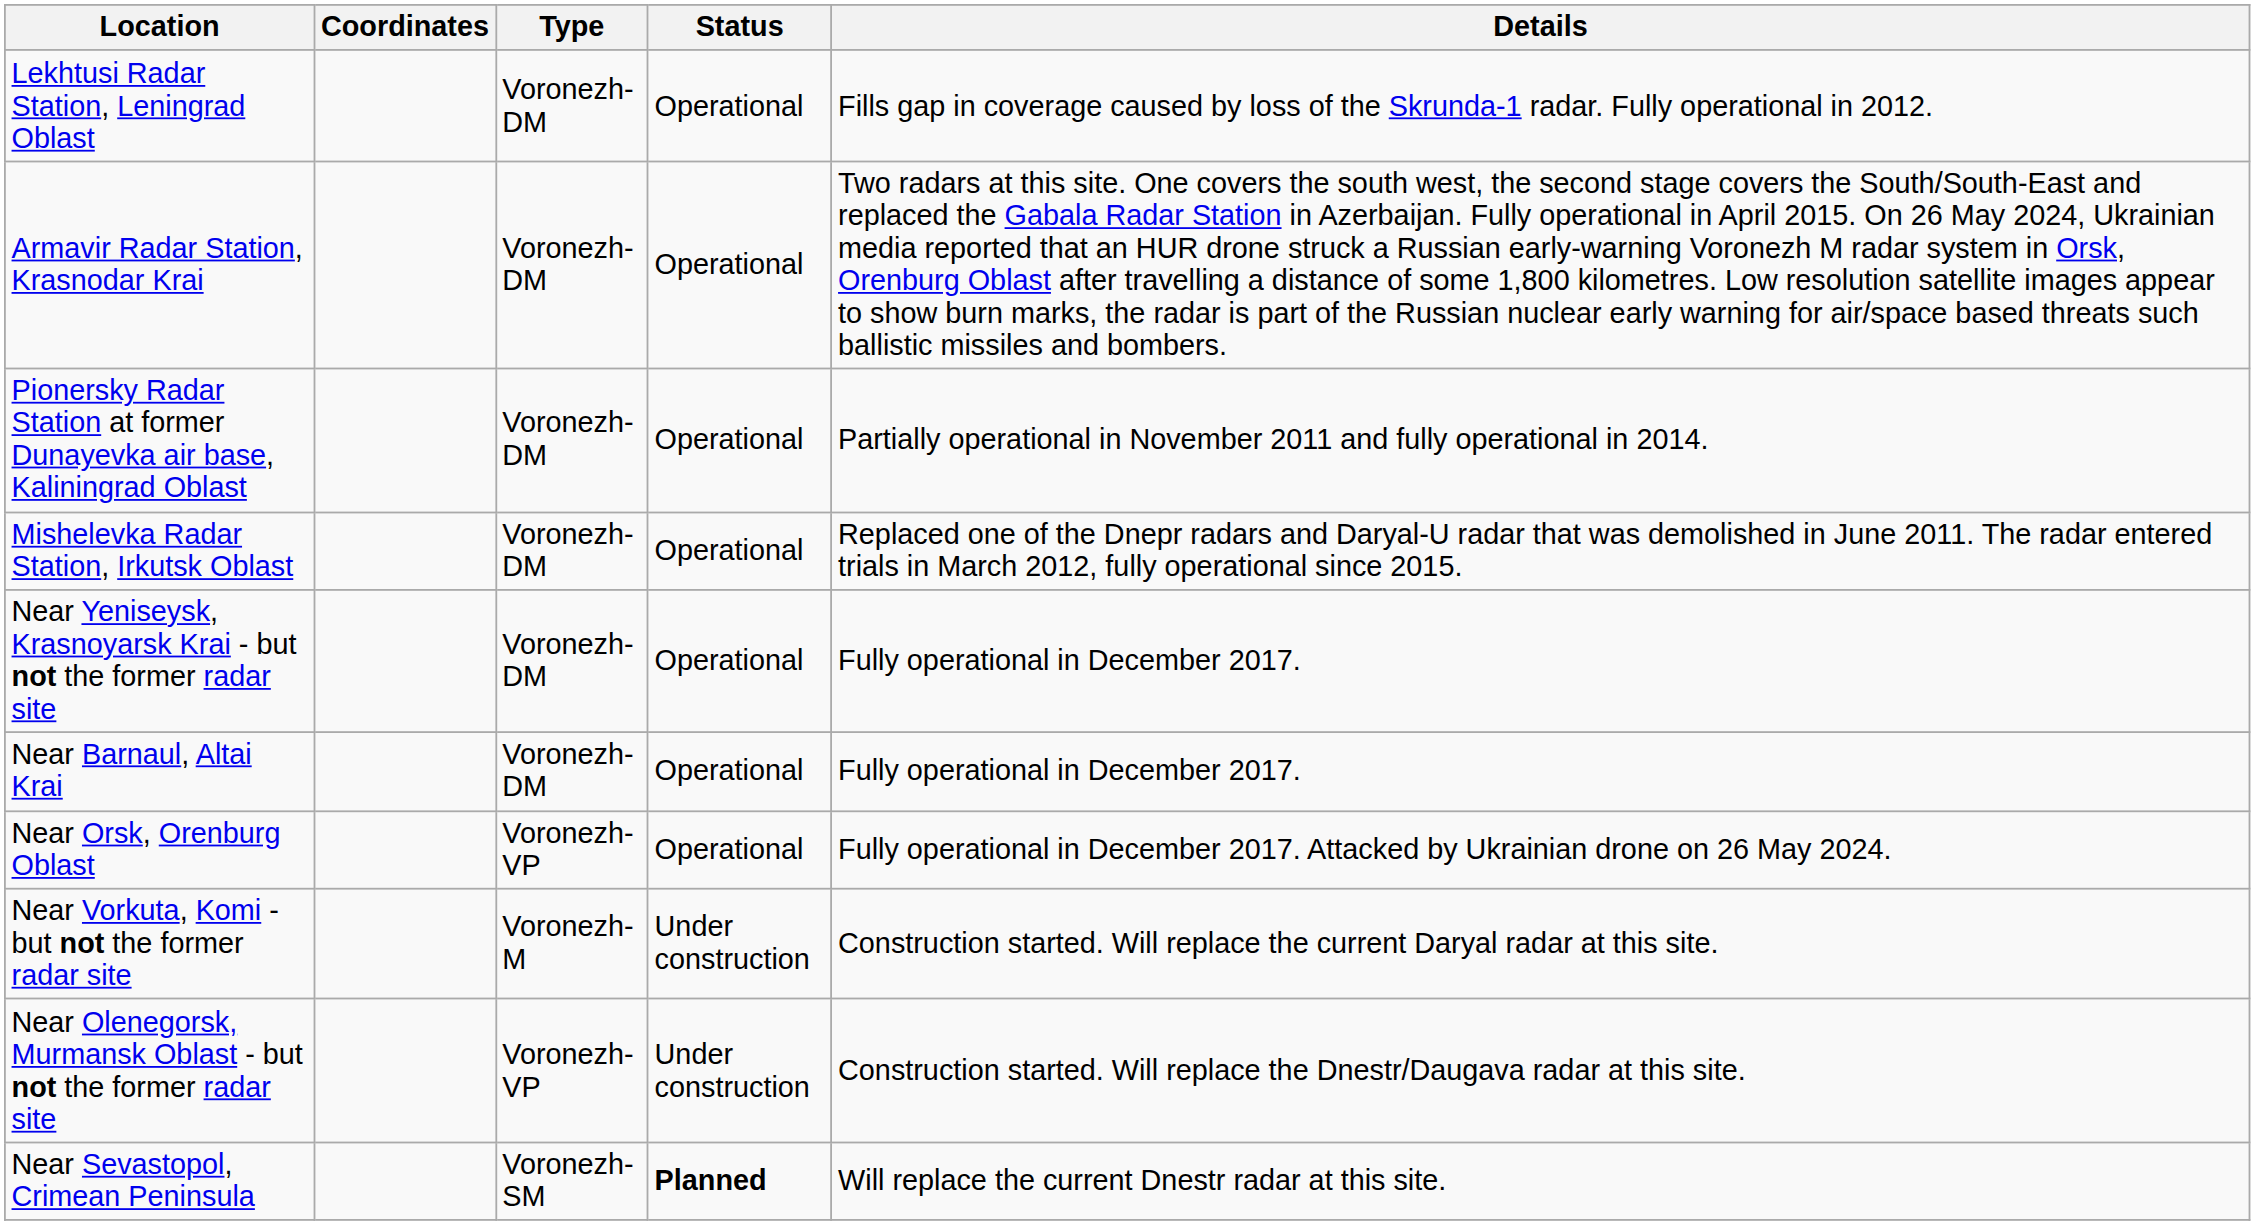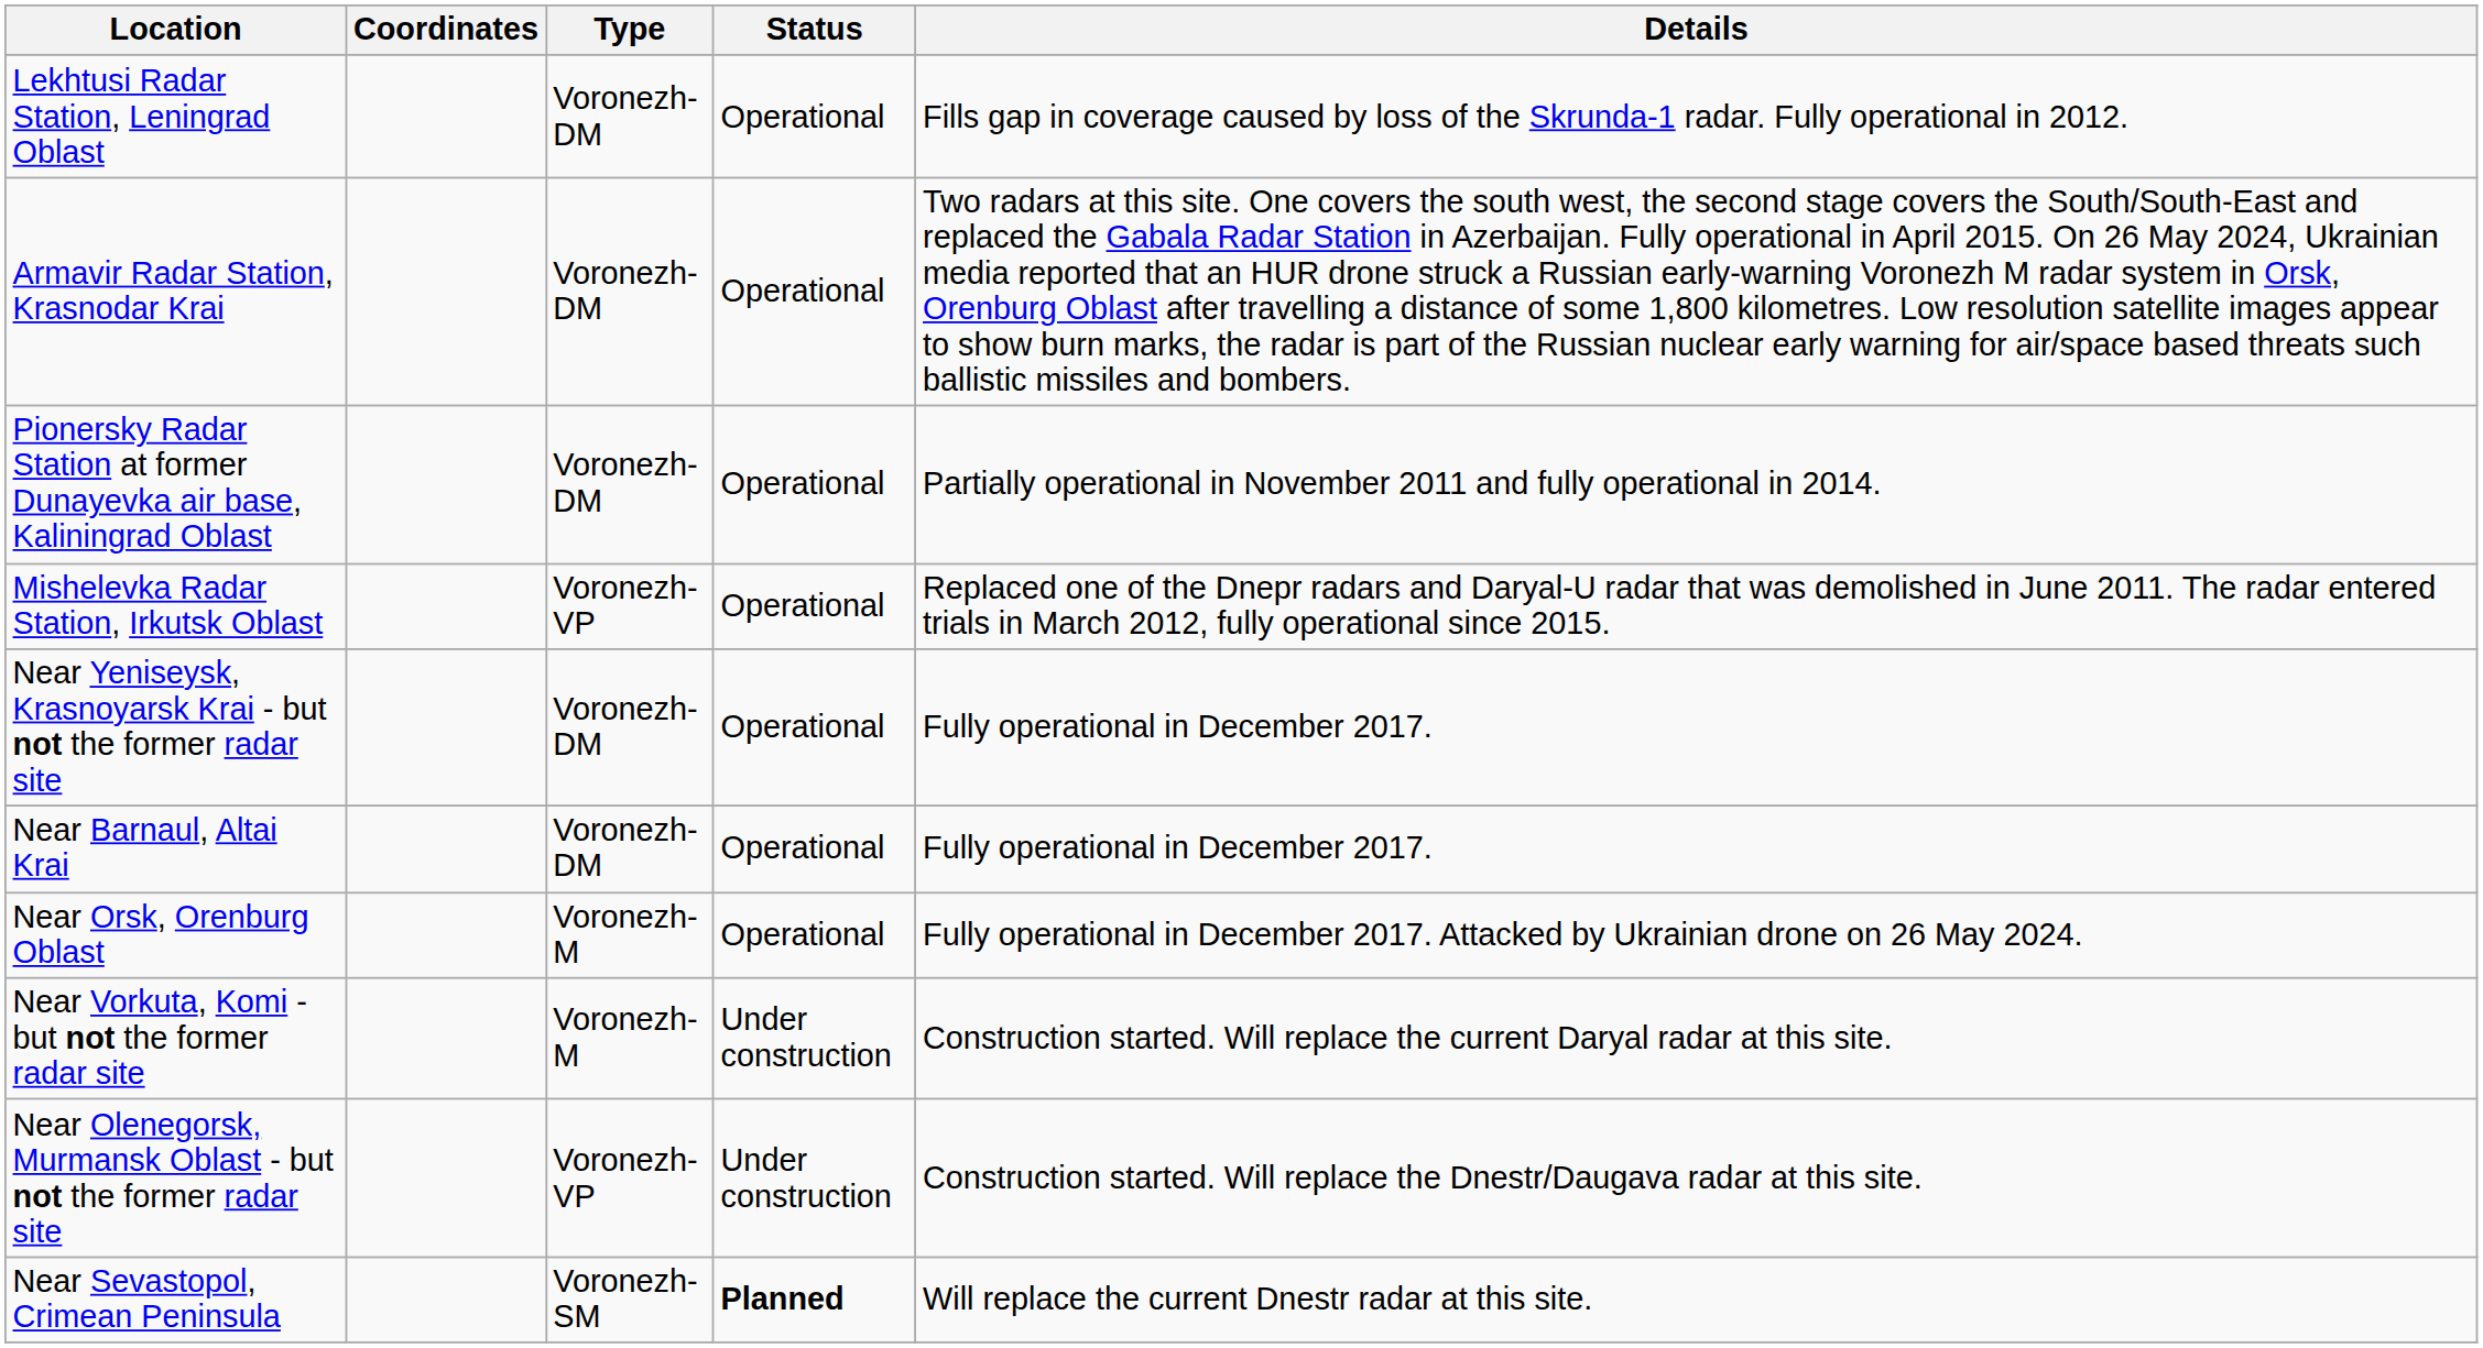Mishelevka Radar Station, Irkutsk Oblast | Type: Voronezh-DM -> Voronezh-VP
Near Orsk, Orenburg Oblast | Type: Voronezh-VP -> Voronezh-M
